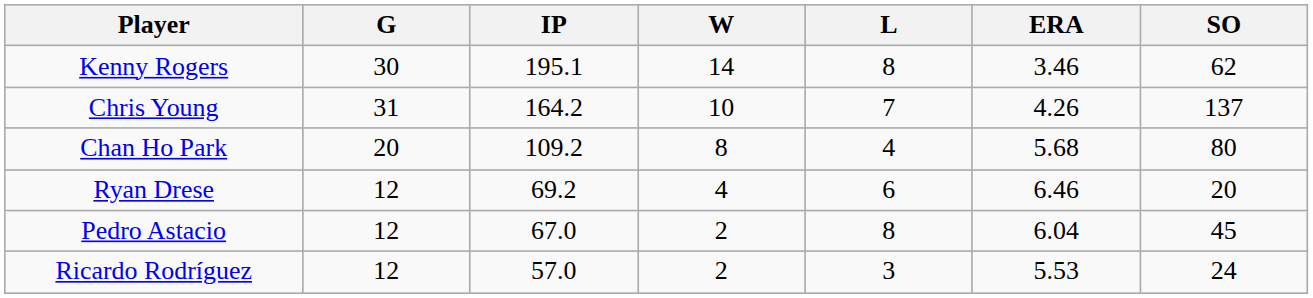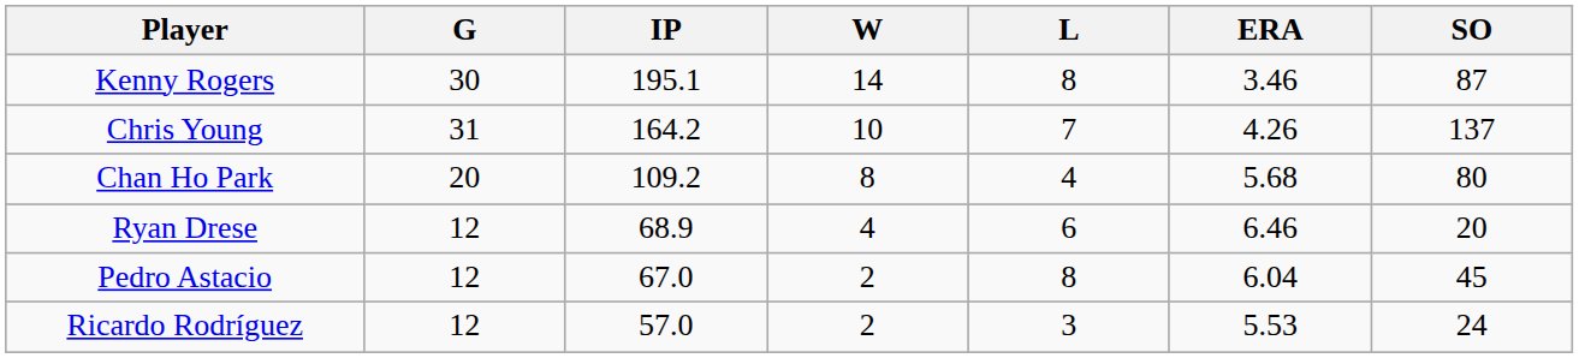Kenny Rogers | SO: 62 -> 87
Ryan Drese | IP: 69.2 -> 68.9
